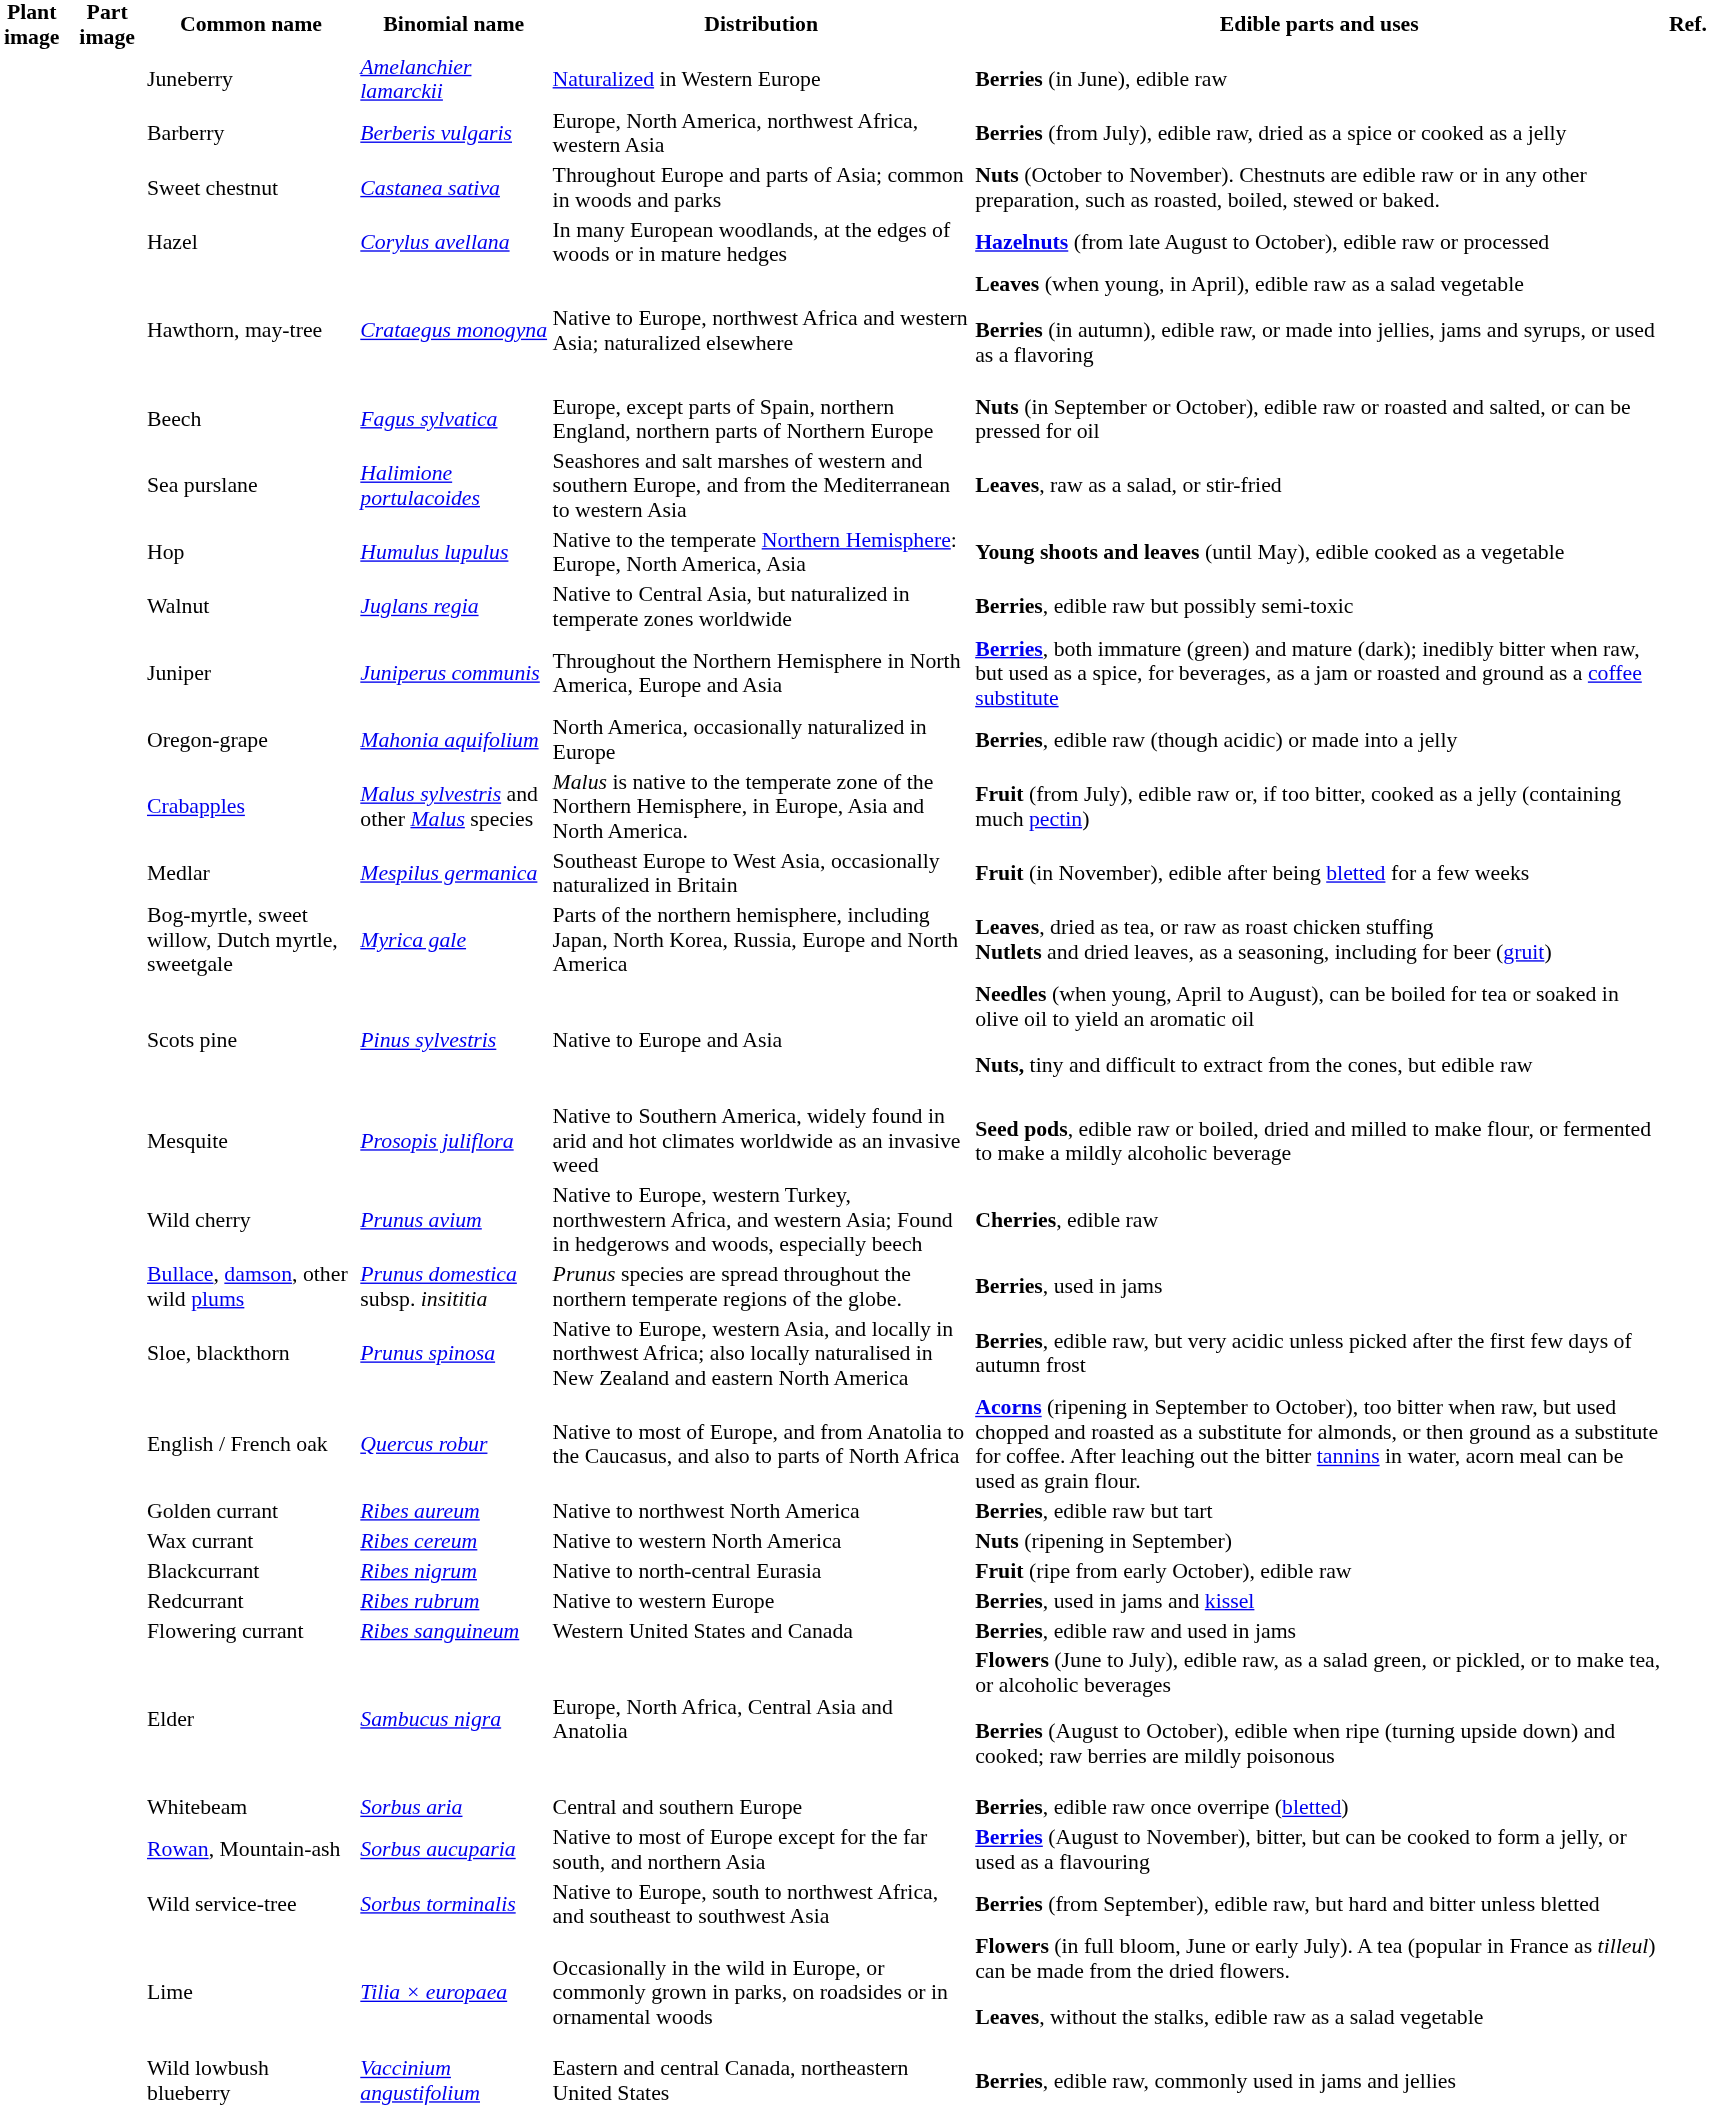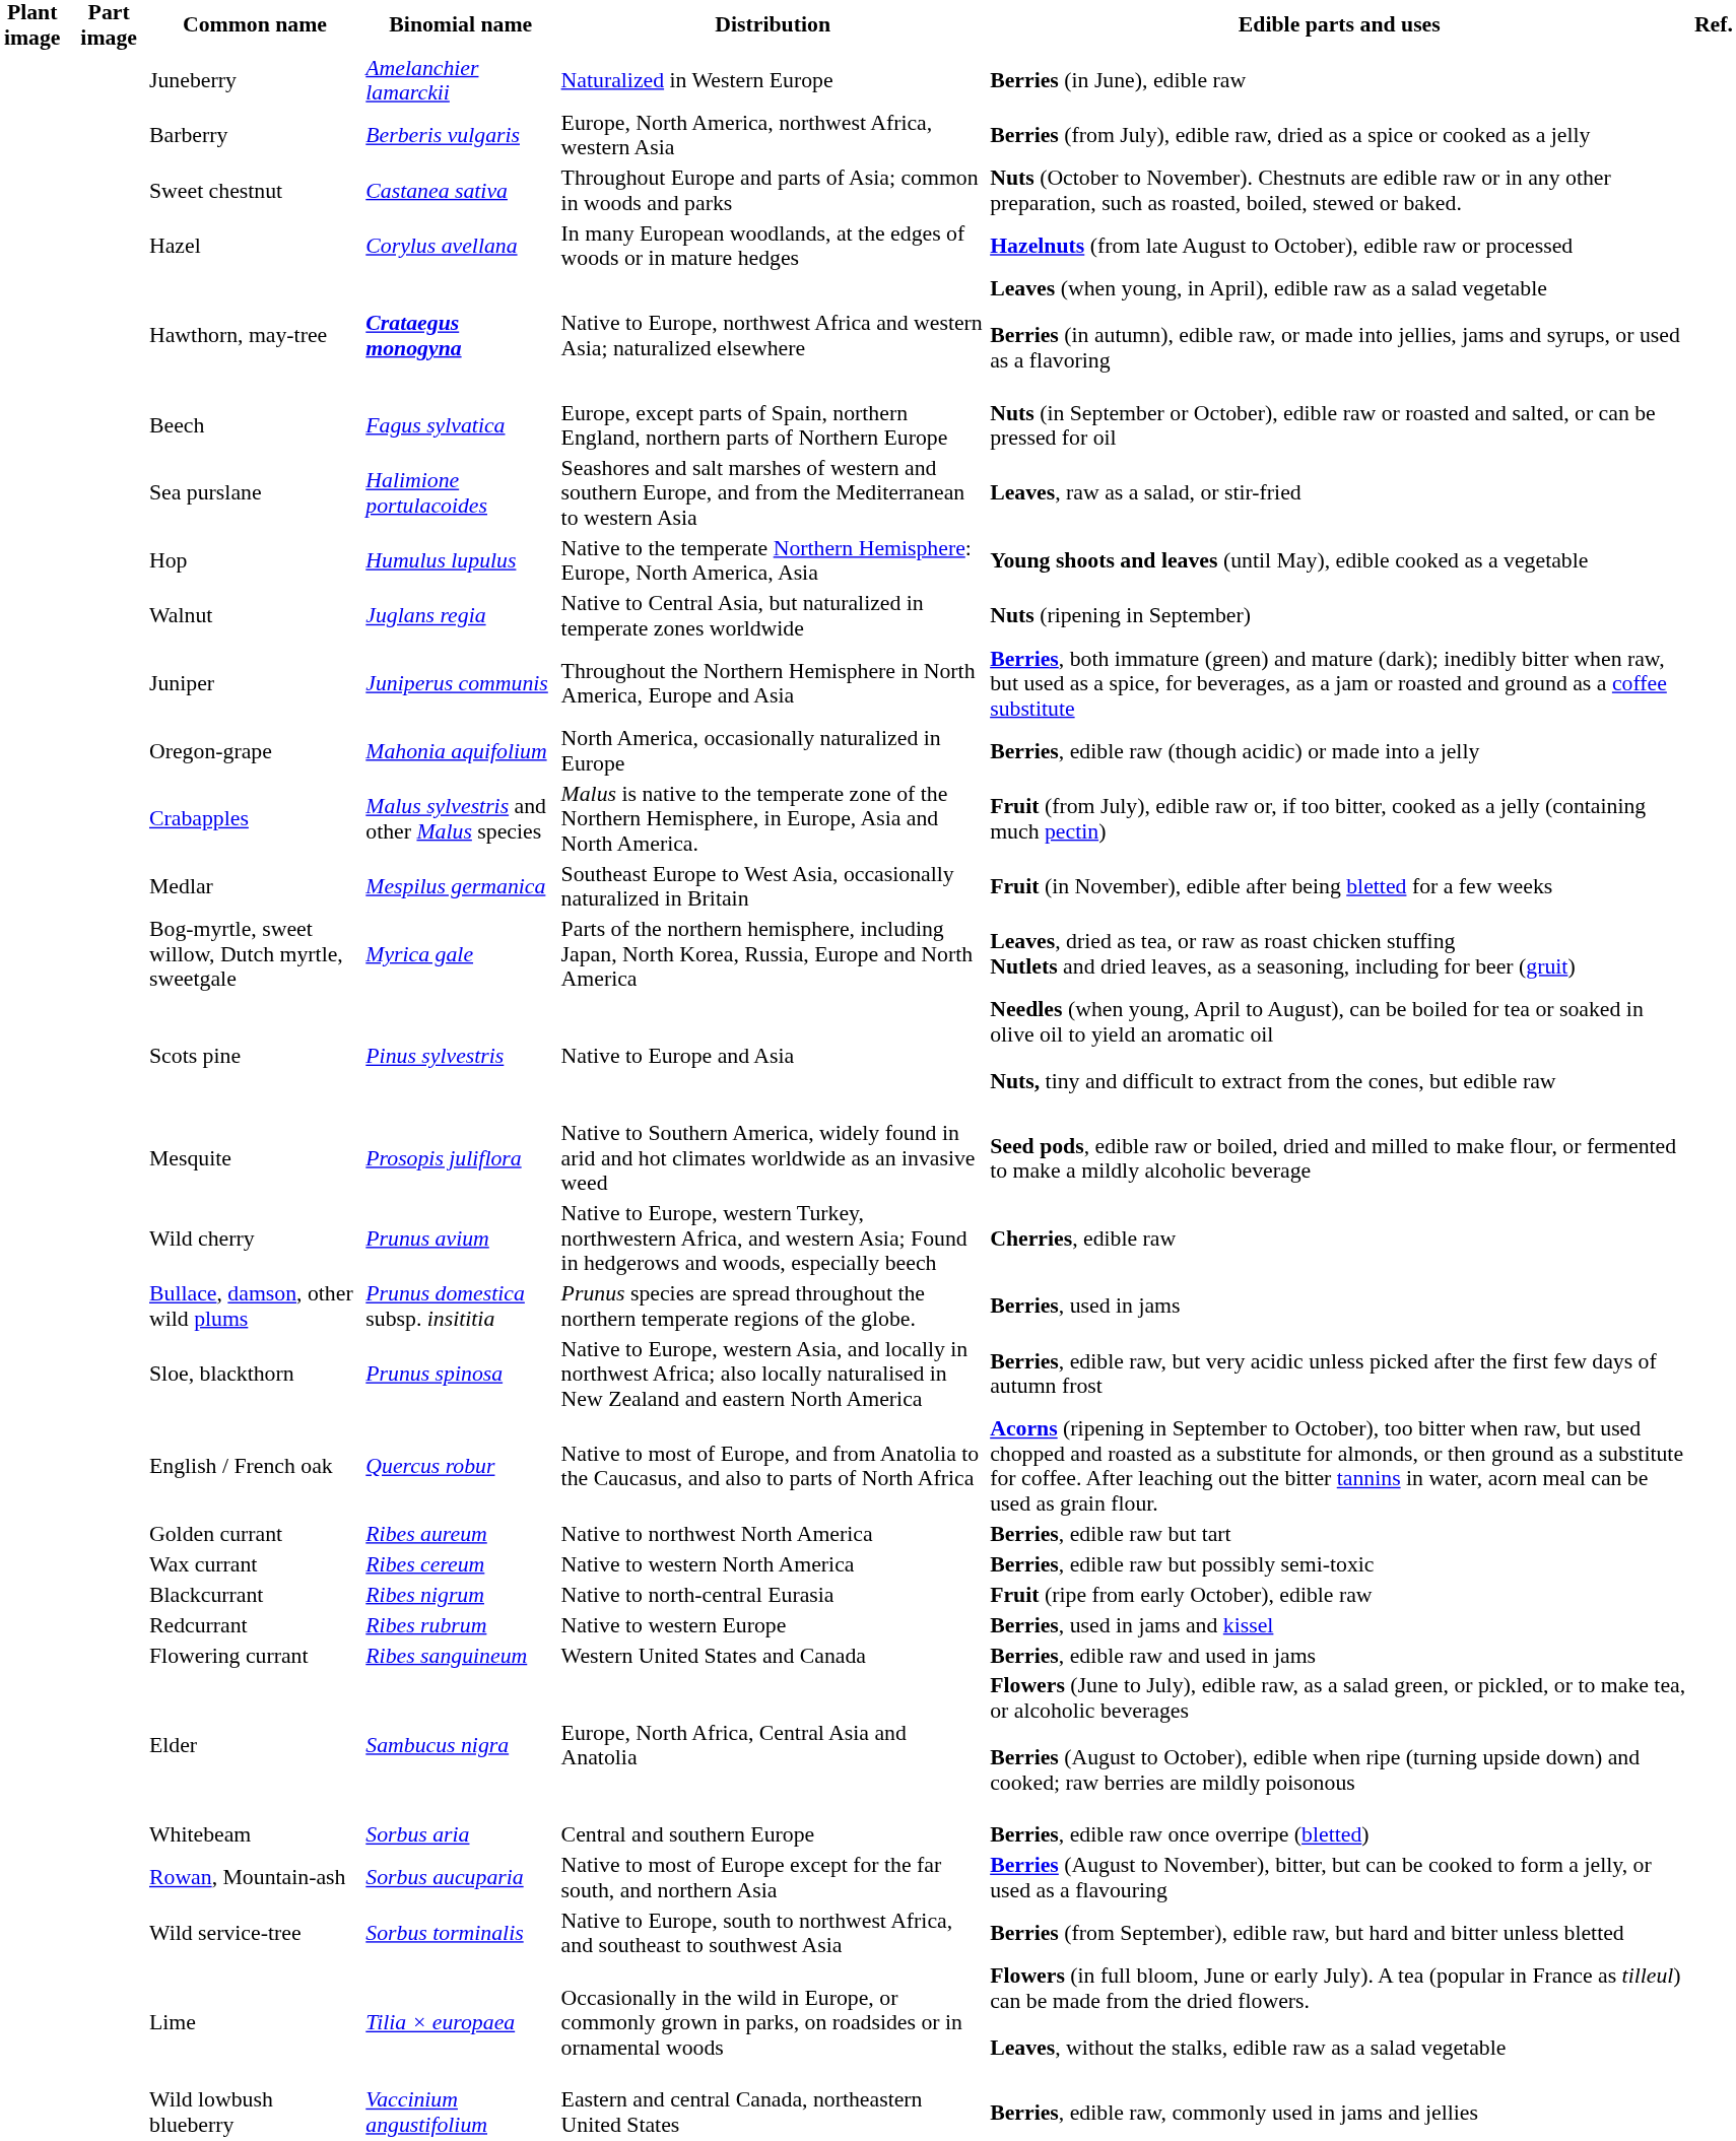Hawthorn, may-tree | Binomial name: normal -> bold
Walnut | Edible parts and uses: Berries, edible raw but possibly semi-toxic -> Nuts (ripening in September)
Wax currant | Edible parts and uses: Nuts (ripening in September) -> Berries, edible raw but possibly semi-toxic
